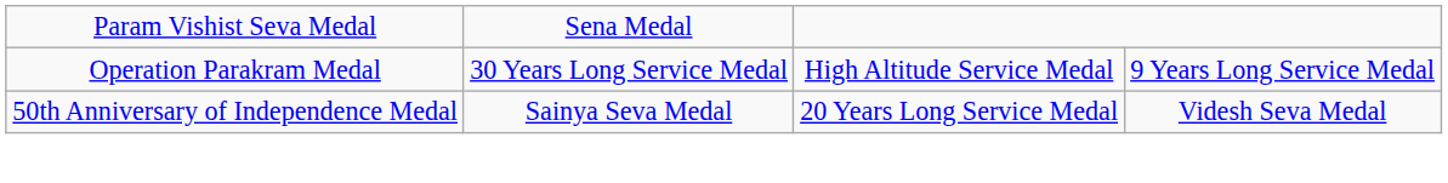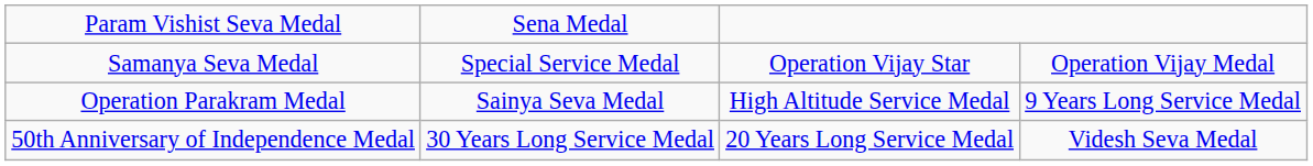+ row: Samanya Seva Medal | Special Service Medal | Operation Vijay Star | Operation Vijay Medal
Operation Parakram Medal | column 2: 30 Years Long Service Medal -> Sainya Seva Medal
50th Anniversary of Independence Medal | column 2: Sainya Seva Medal -> 30 Years Long Service Medal
